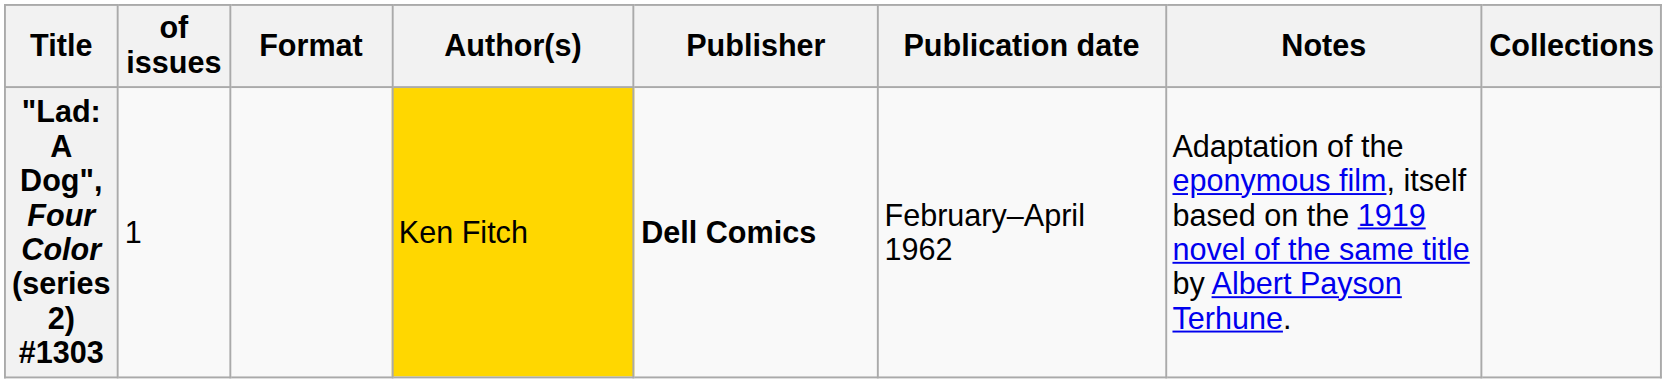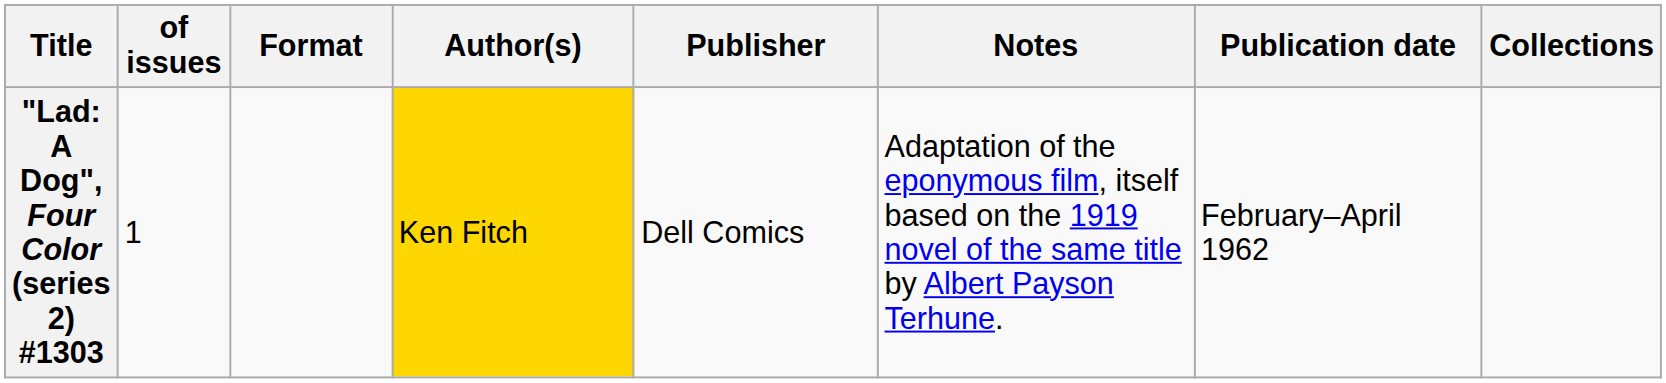columns swapped: Publication date <-> Notes
"Lad: A Dog", Four Color (series 2) #1303 | Publisher: bold -> normal
